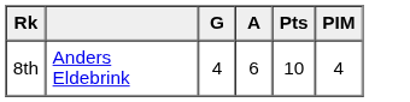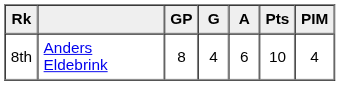+ column: GP | 8
